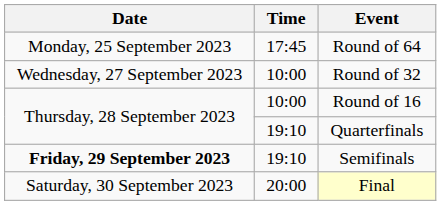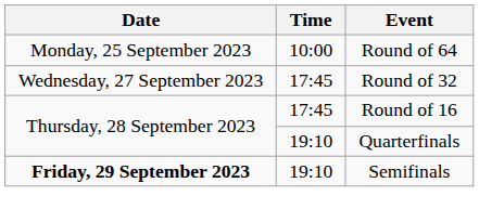Round of 64 | Time: 17:45 -> 10:00
Round of 32 | Time: 10:00 -> 17:45
Round of 16 | Time: 10:00 -> 17:45
- row: Saturday, 30 September 2023 | 20:00 | Final
